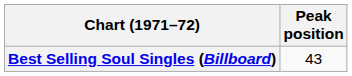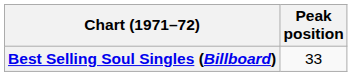Best Selling Soul Singles (Billboard) | Peak position: 43 -> 33
